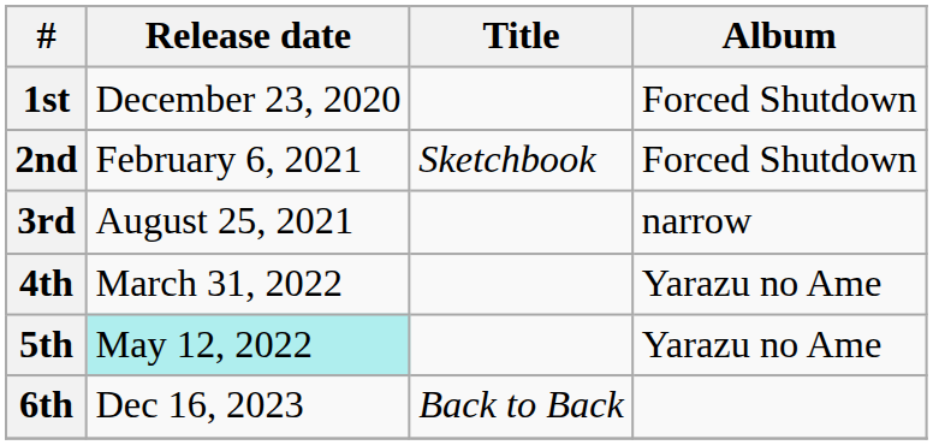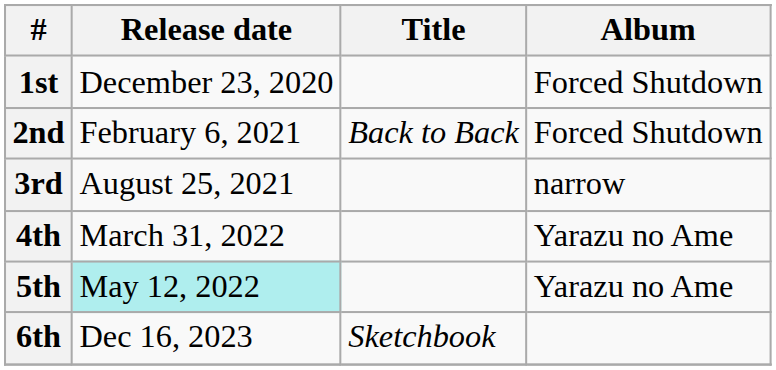2nd | Title: Sketchbook -> Back to Back
6th | Title: Back to Back -> Sketchbook
